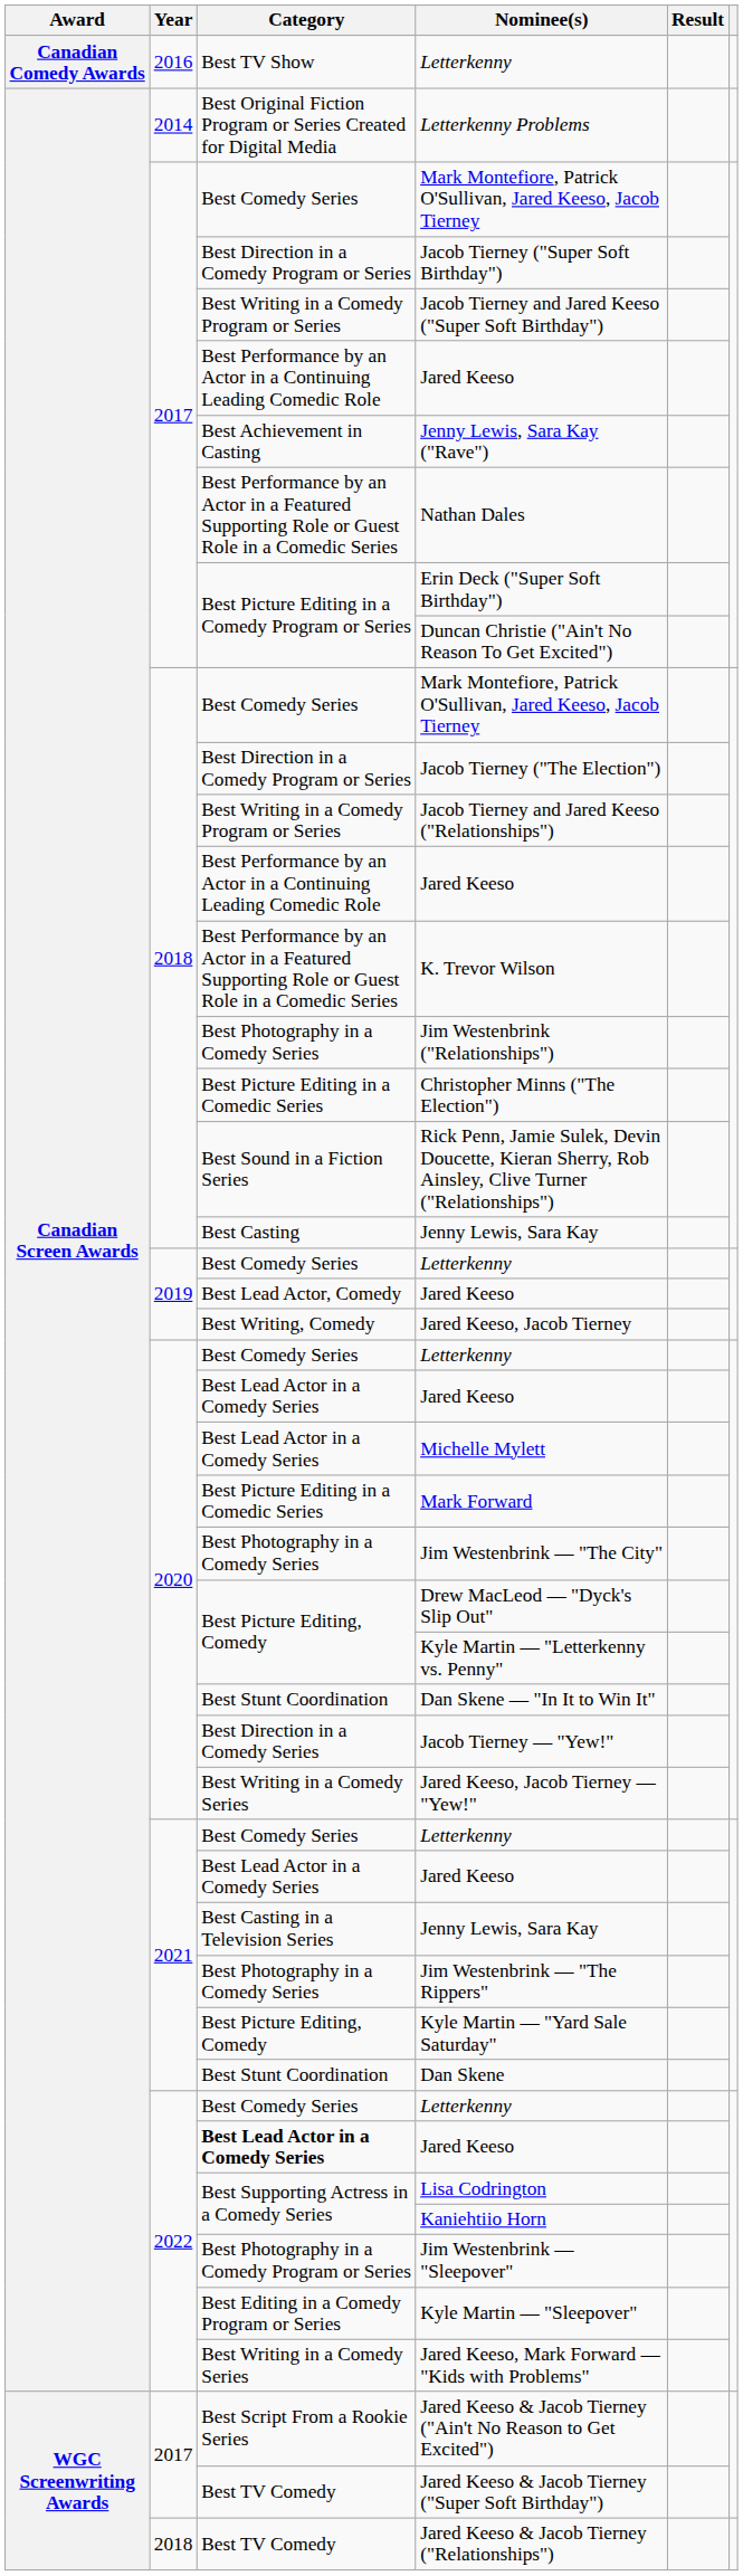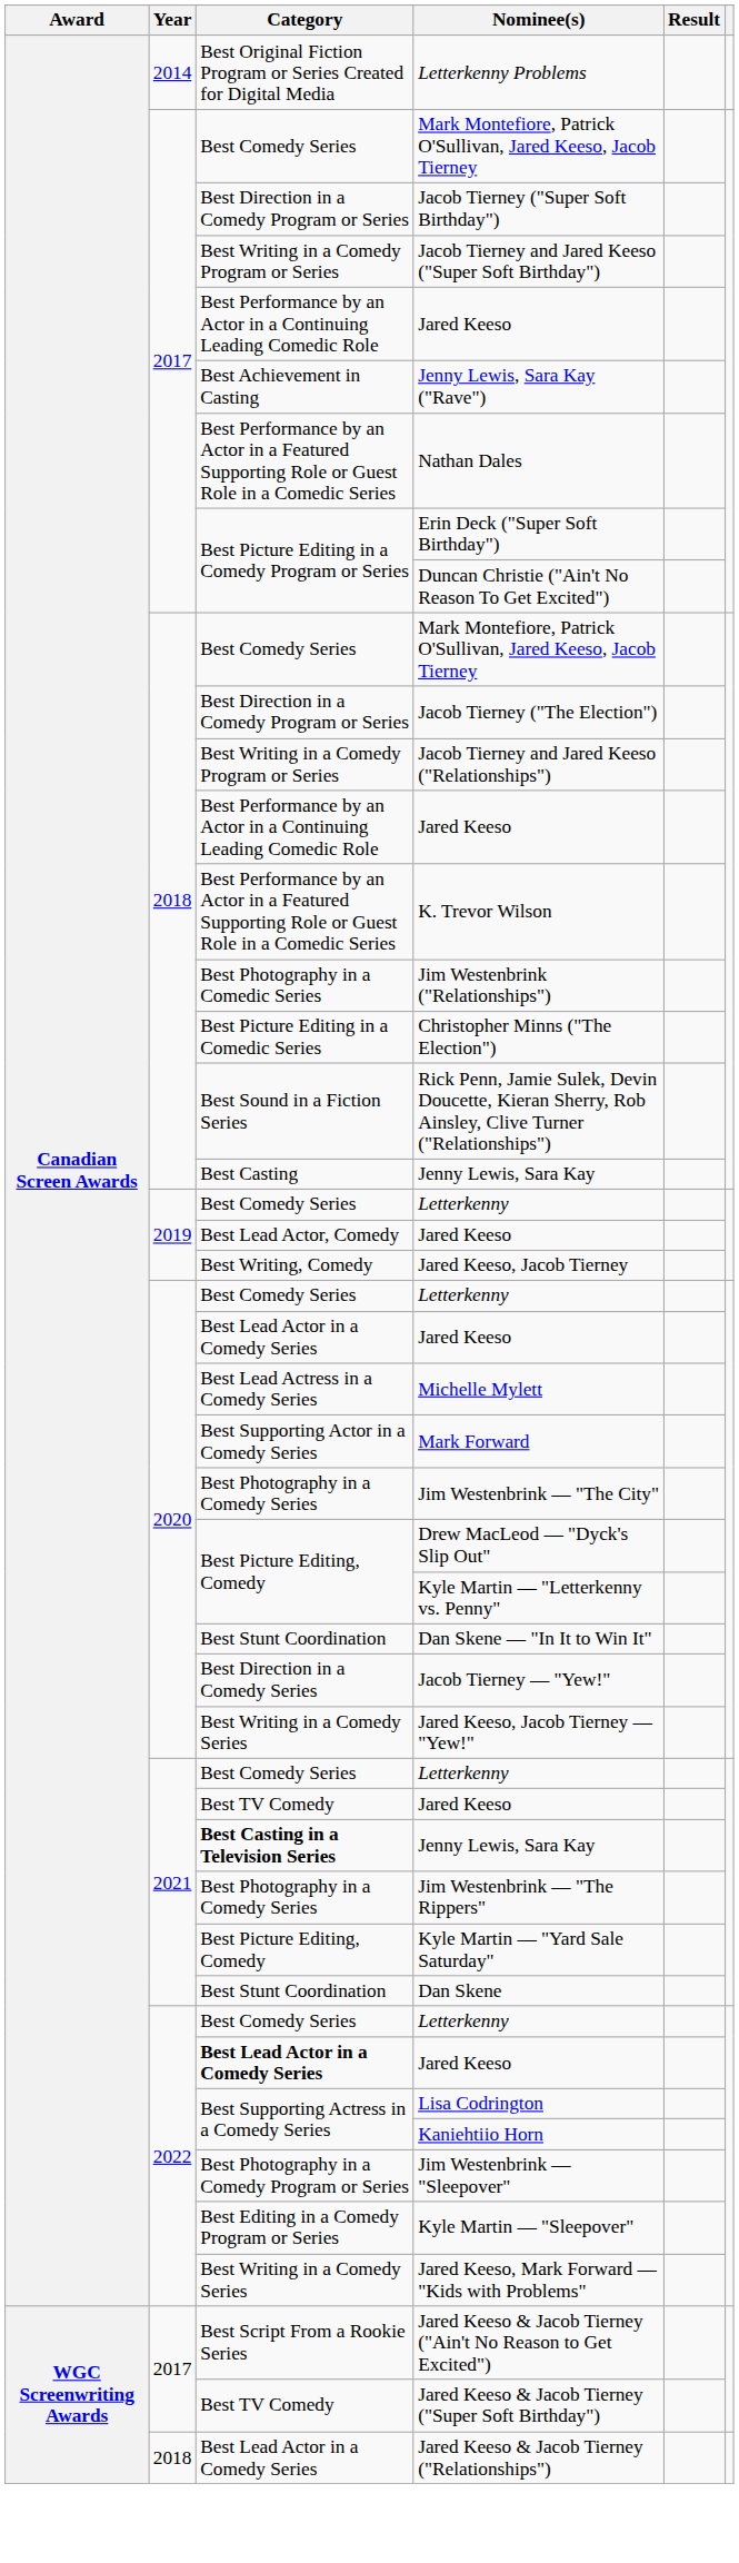- row: Canadian Comedy Awards | 2016 | Best TV Show | Letterkenny
Jim Westenbrink ("Relationships") | Category: Best Photography in a Comedy Series -> Best Photography in a Comedic Series
Michelle Mylett | Category: Best Lead Actor in a Comedy Series -> Best Lead Actress in a Comedy Series
Mark Forward | Category: Best Picture Editing in a Comedic Series -> Best Supporting Actor in a Comedy Series
2021 / Jared Keeso | Category: Best Lead Actor in a Comedy Series -> Best TV Comedy
2021 / Jenny Lewis, Sara Kay | Category: normal -> bold
Jared Keeso & Jacob Tierney ("Relationships") | Category: Best TV Comedy -> Best Lead Actor in a Comedy Series
